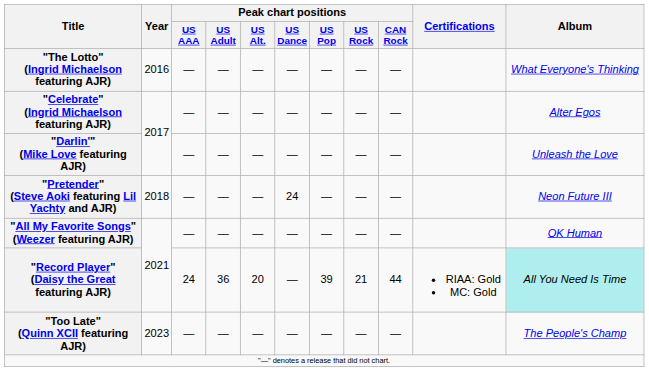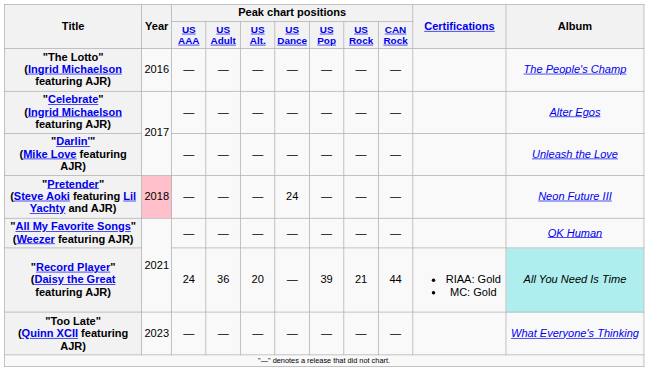"The Lotto" (Ingrid Michaelson featuring AJR) | Album: What Everyone's Thinking -> The People's Champ
"Pretender" (Steve Aoki featuring Lil Yachty and AJR) | Year: no background -> pink background
"Too Late" (Quinn XCII featuring AJR) | Album: The People's Champ -> What Everyone's Thinking
